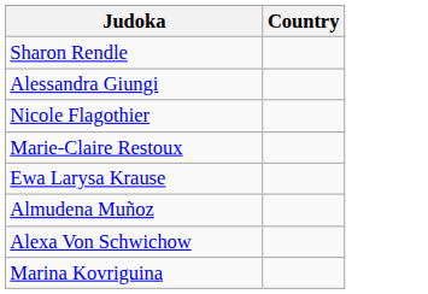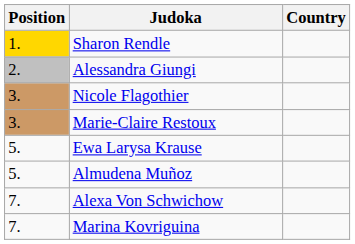+ column: Position | 1. | 2. | 3. | 3. | 5. | 5. | 7. | 7.
